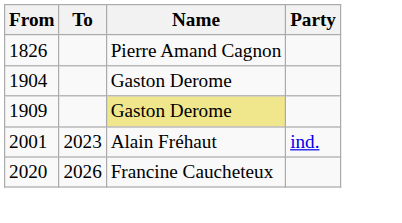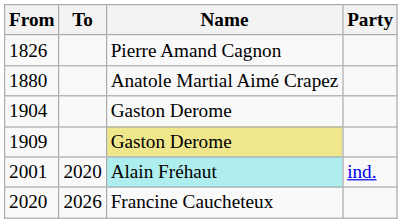+ row: 1880 | Anatole Martial Aimé Crapez
2001 | To: 2023 -> 2020
2001 | Name: no background -> paleturquoise background
